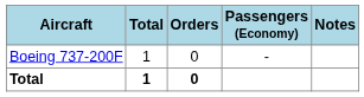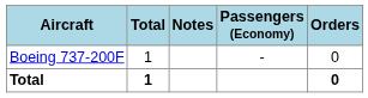columns swapped: Orders <-> Notes
